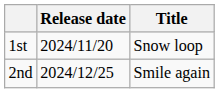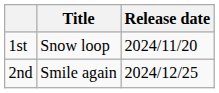columns swapped: Release date <-> Title
